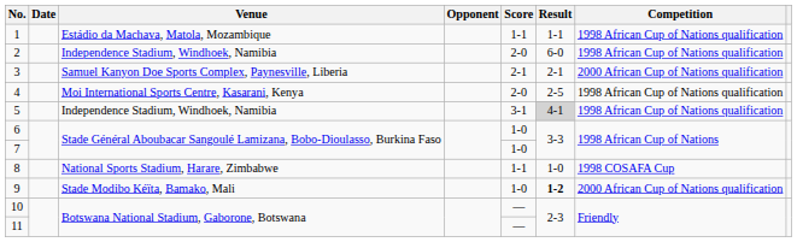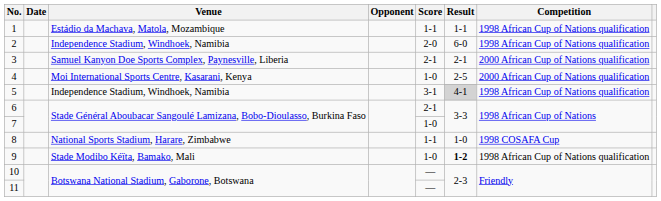4 | Score: 2-0 -> 1-0
4 | Competition: 1998 African Cup of Nations qualification -> 2000 African Cup of Nations qualification
6 | Score: 1-0 -> 2-1
9 | Competition: 2000 African Cup of Nations qualification -> 1998 African Cup of Nations qualification
